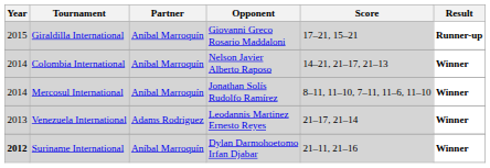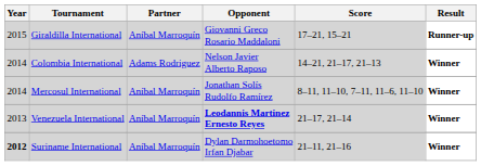Colombia International | Partner: Aníbal Marroquín -> Adams Rodriguez
Venezuela International | Partner: Adams Rodriguez -> Aníbal Marroquín
Venezuela International | Opponent: normal -> bold
